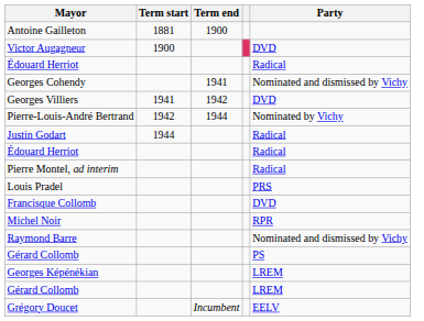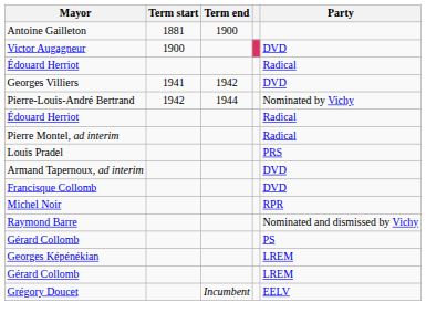- row: Georges Cohendy | 1941 | Nominated and dismissed by Vichy
- row: Justin Godart | 1944 | Radical
+ row: Armand Tapernoux, ad interim | DVD
